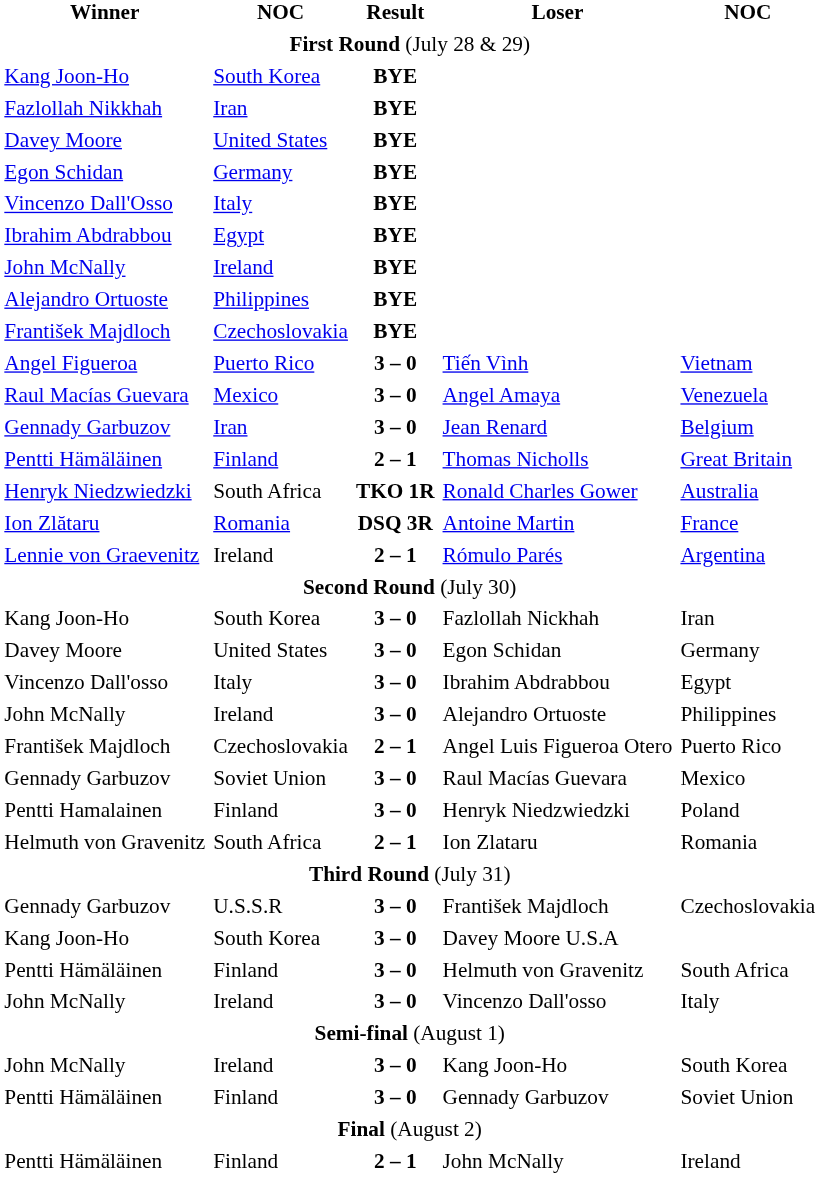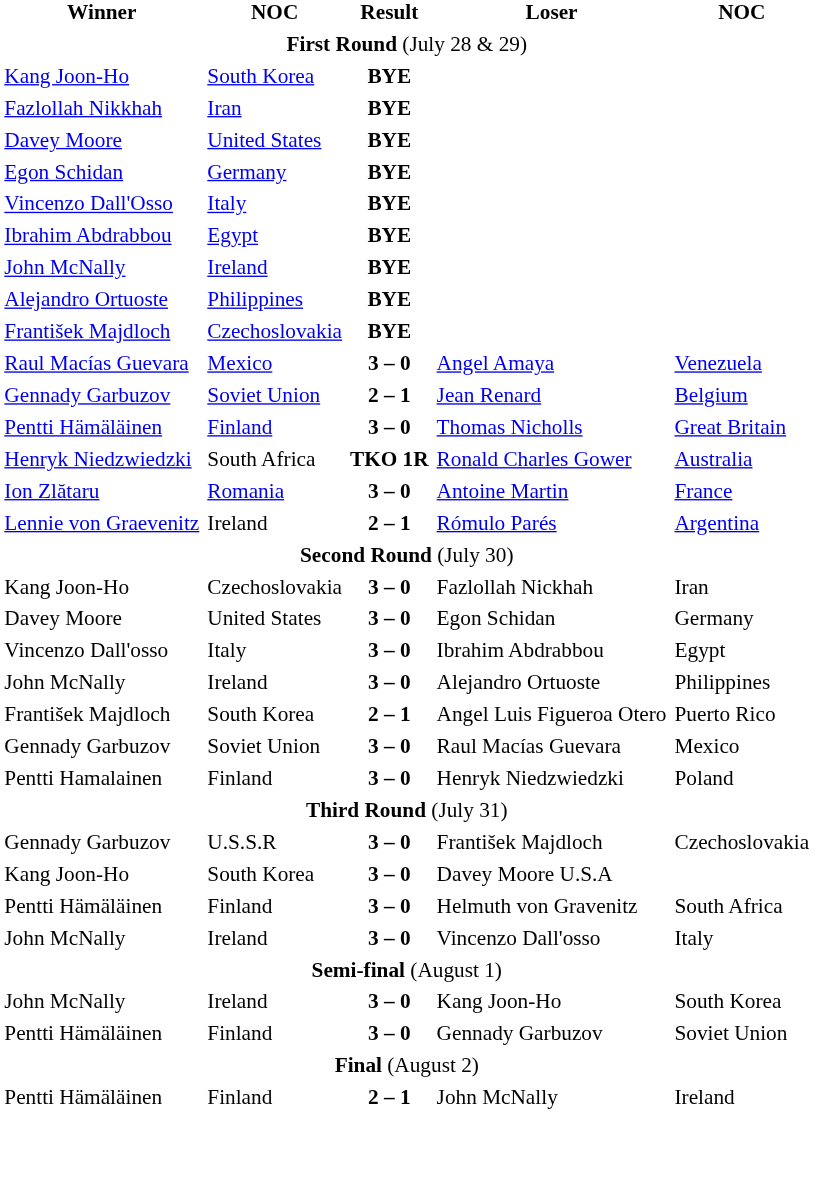- row: Angel Figueroa | Puerto Rico | 3 – 0 | Tiến Vình | Vietnam
Jean Renard | column 2: Iran -> Soviet Union
Jean Renard | Result: 3 – 0 -> 2 – 1
Thomas Nicholls | Result: 2 – 1 -> 3 – 0
Antoine Martin | Result: DSQ 3R -> 3 – 0
Fazlollah Nickhah | column 2: South Korea -> Czechoslovakia
Angel Luis Figueroa Otero | column 2: Czechoslovakia -> South Korea
- row: Helmuth von Gravenitz | South Africa | 2 – 1 | Ion Zlataru | Romania
